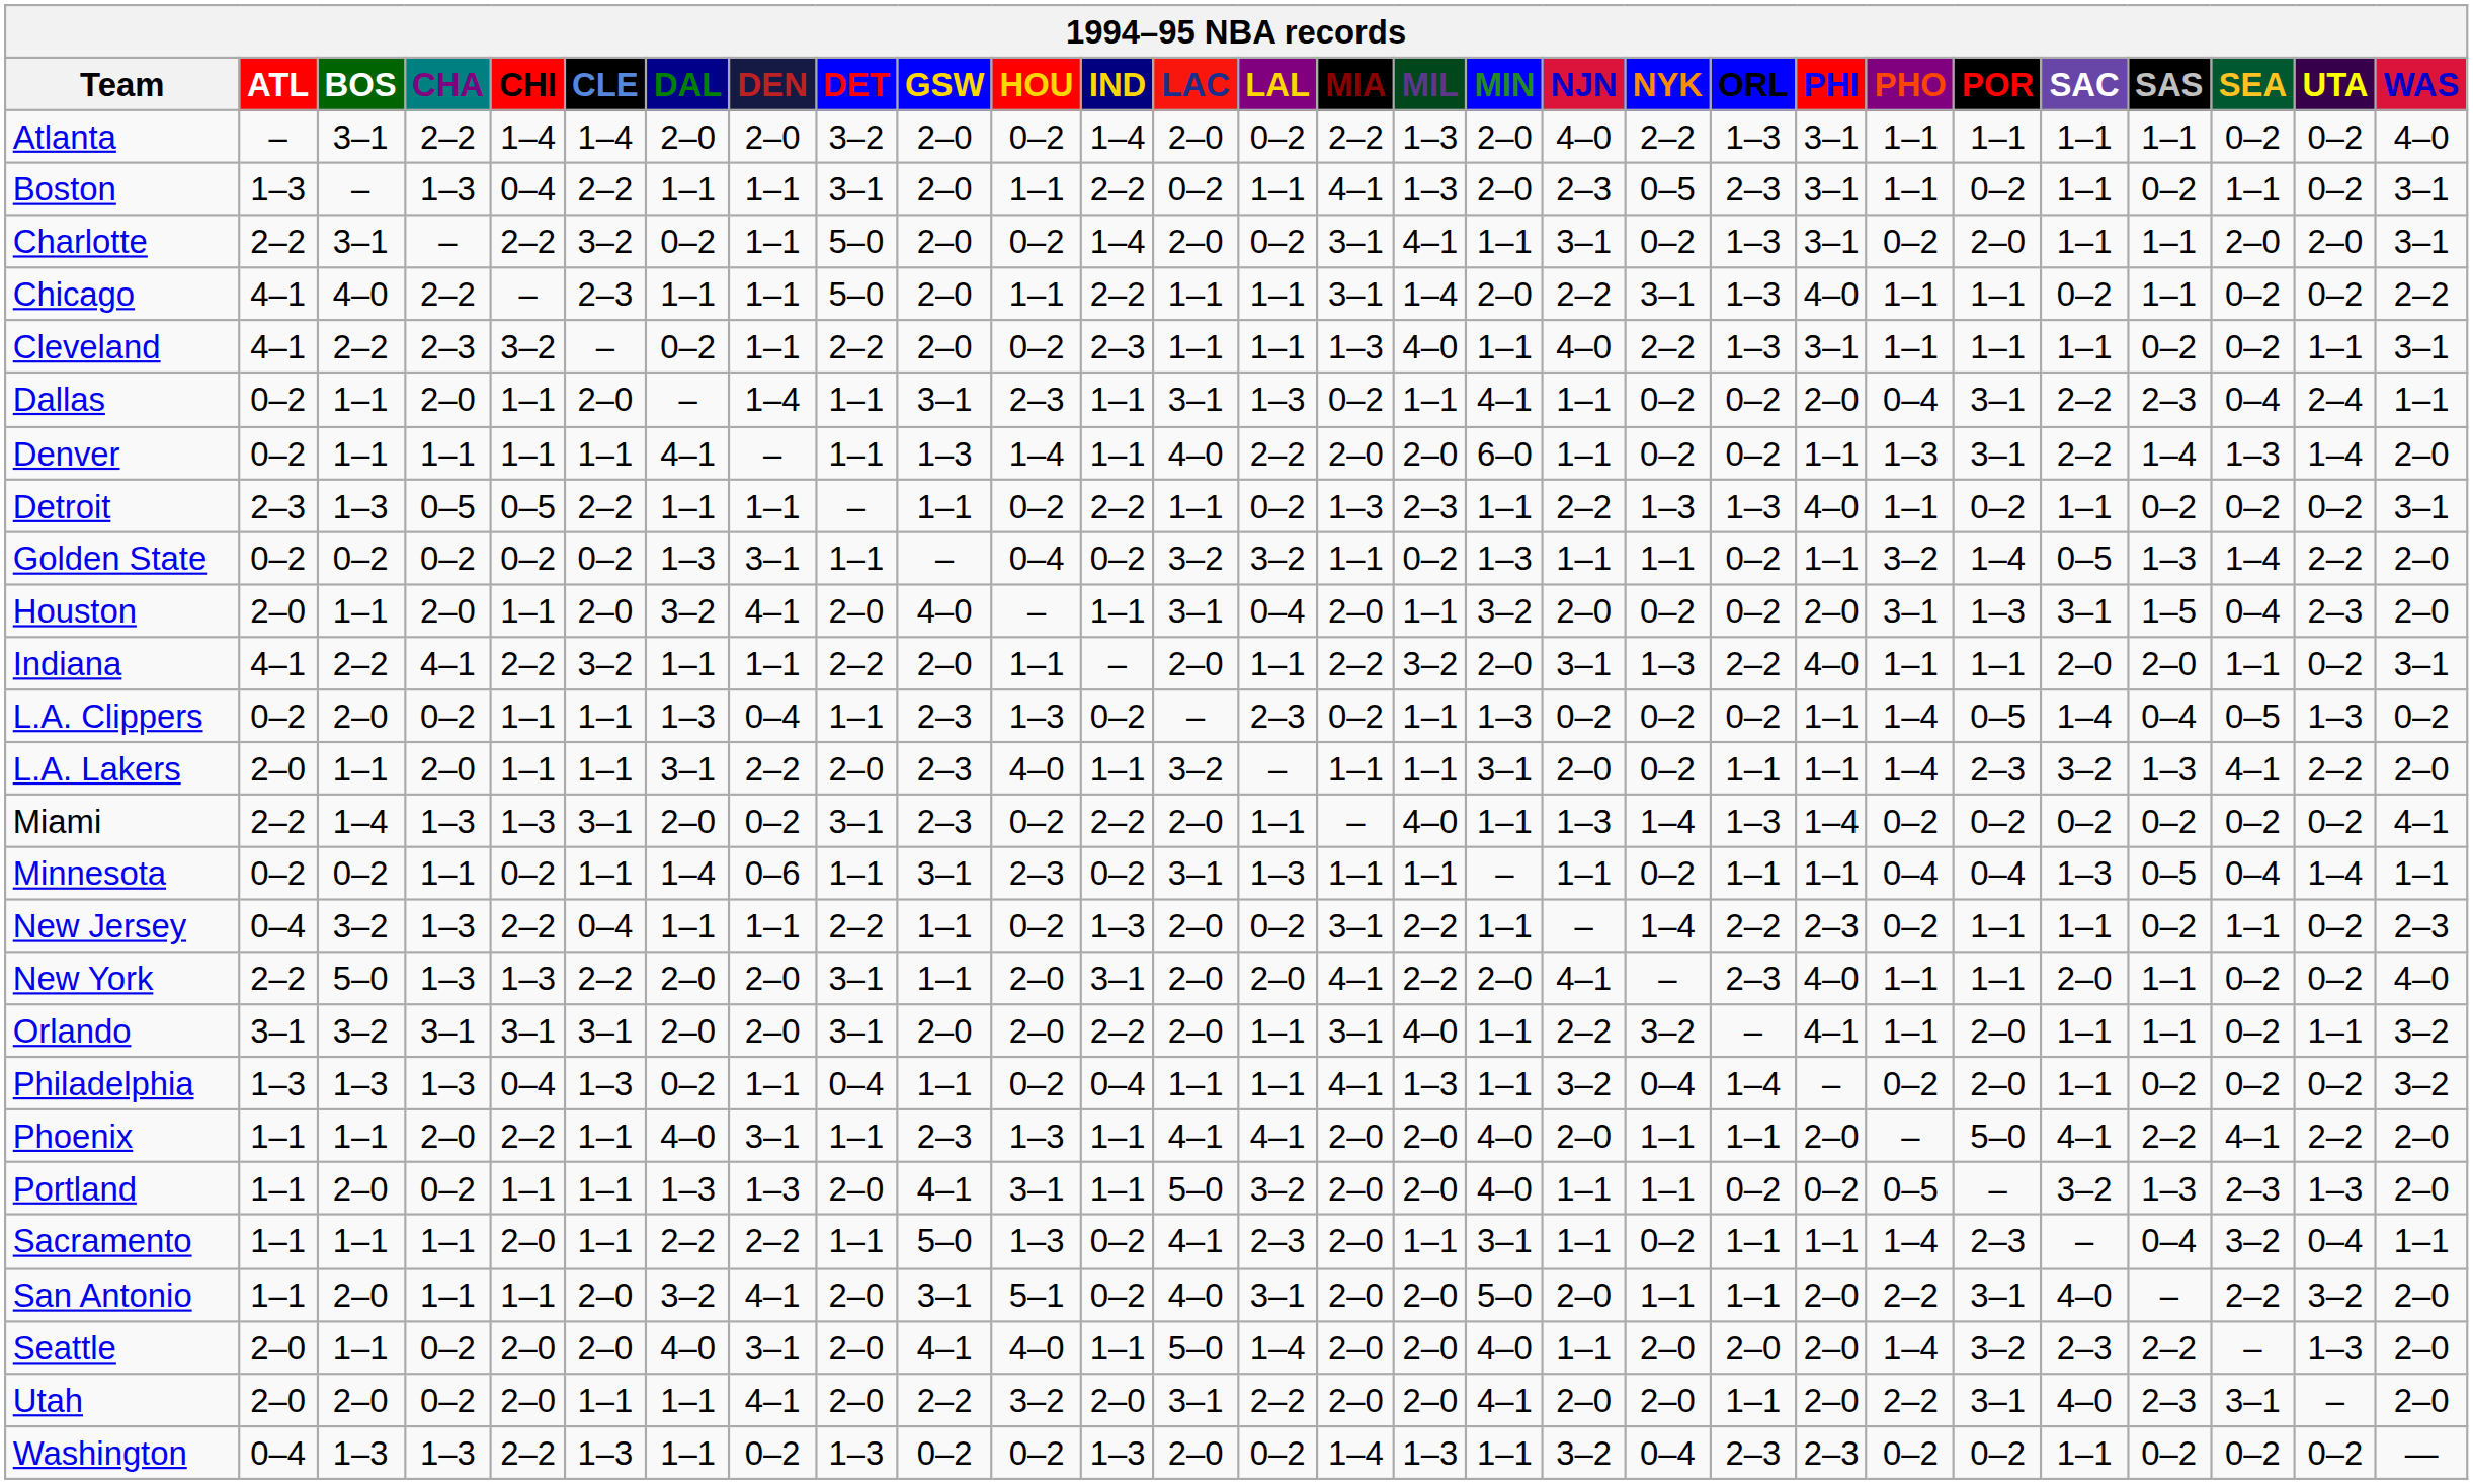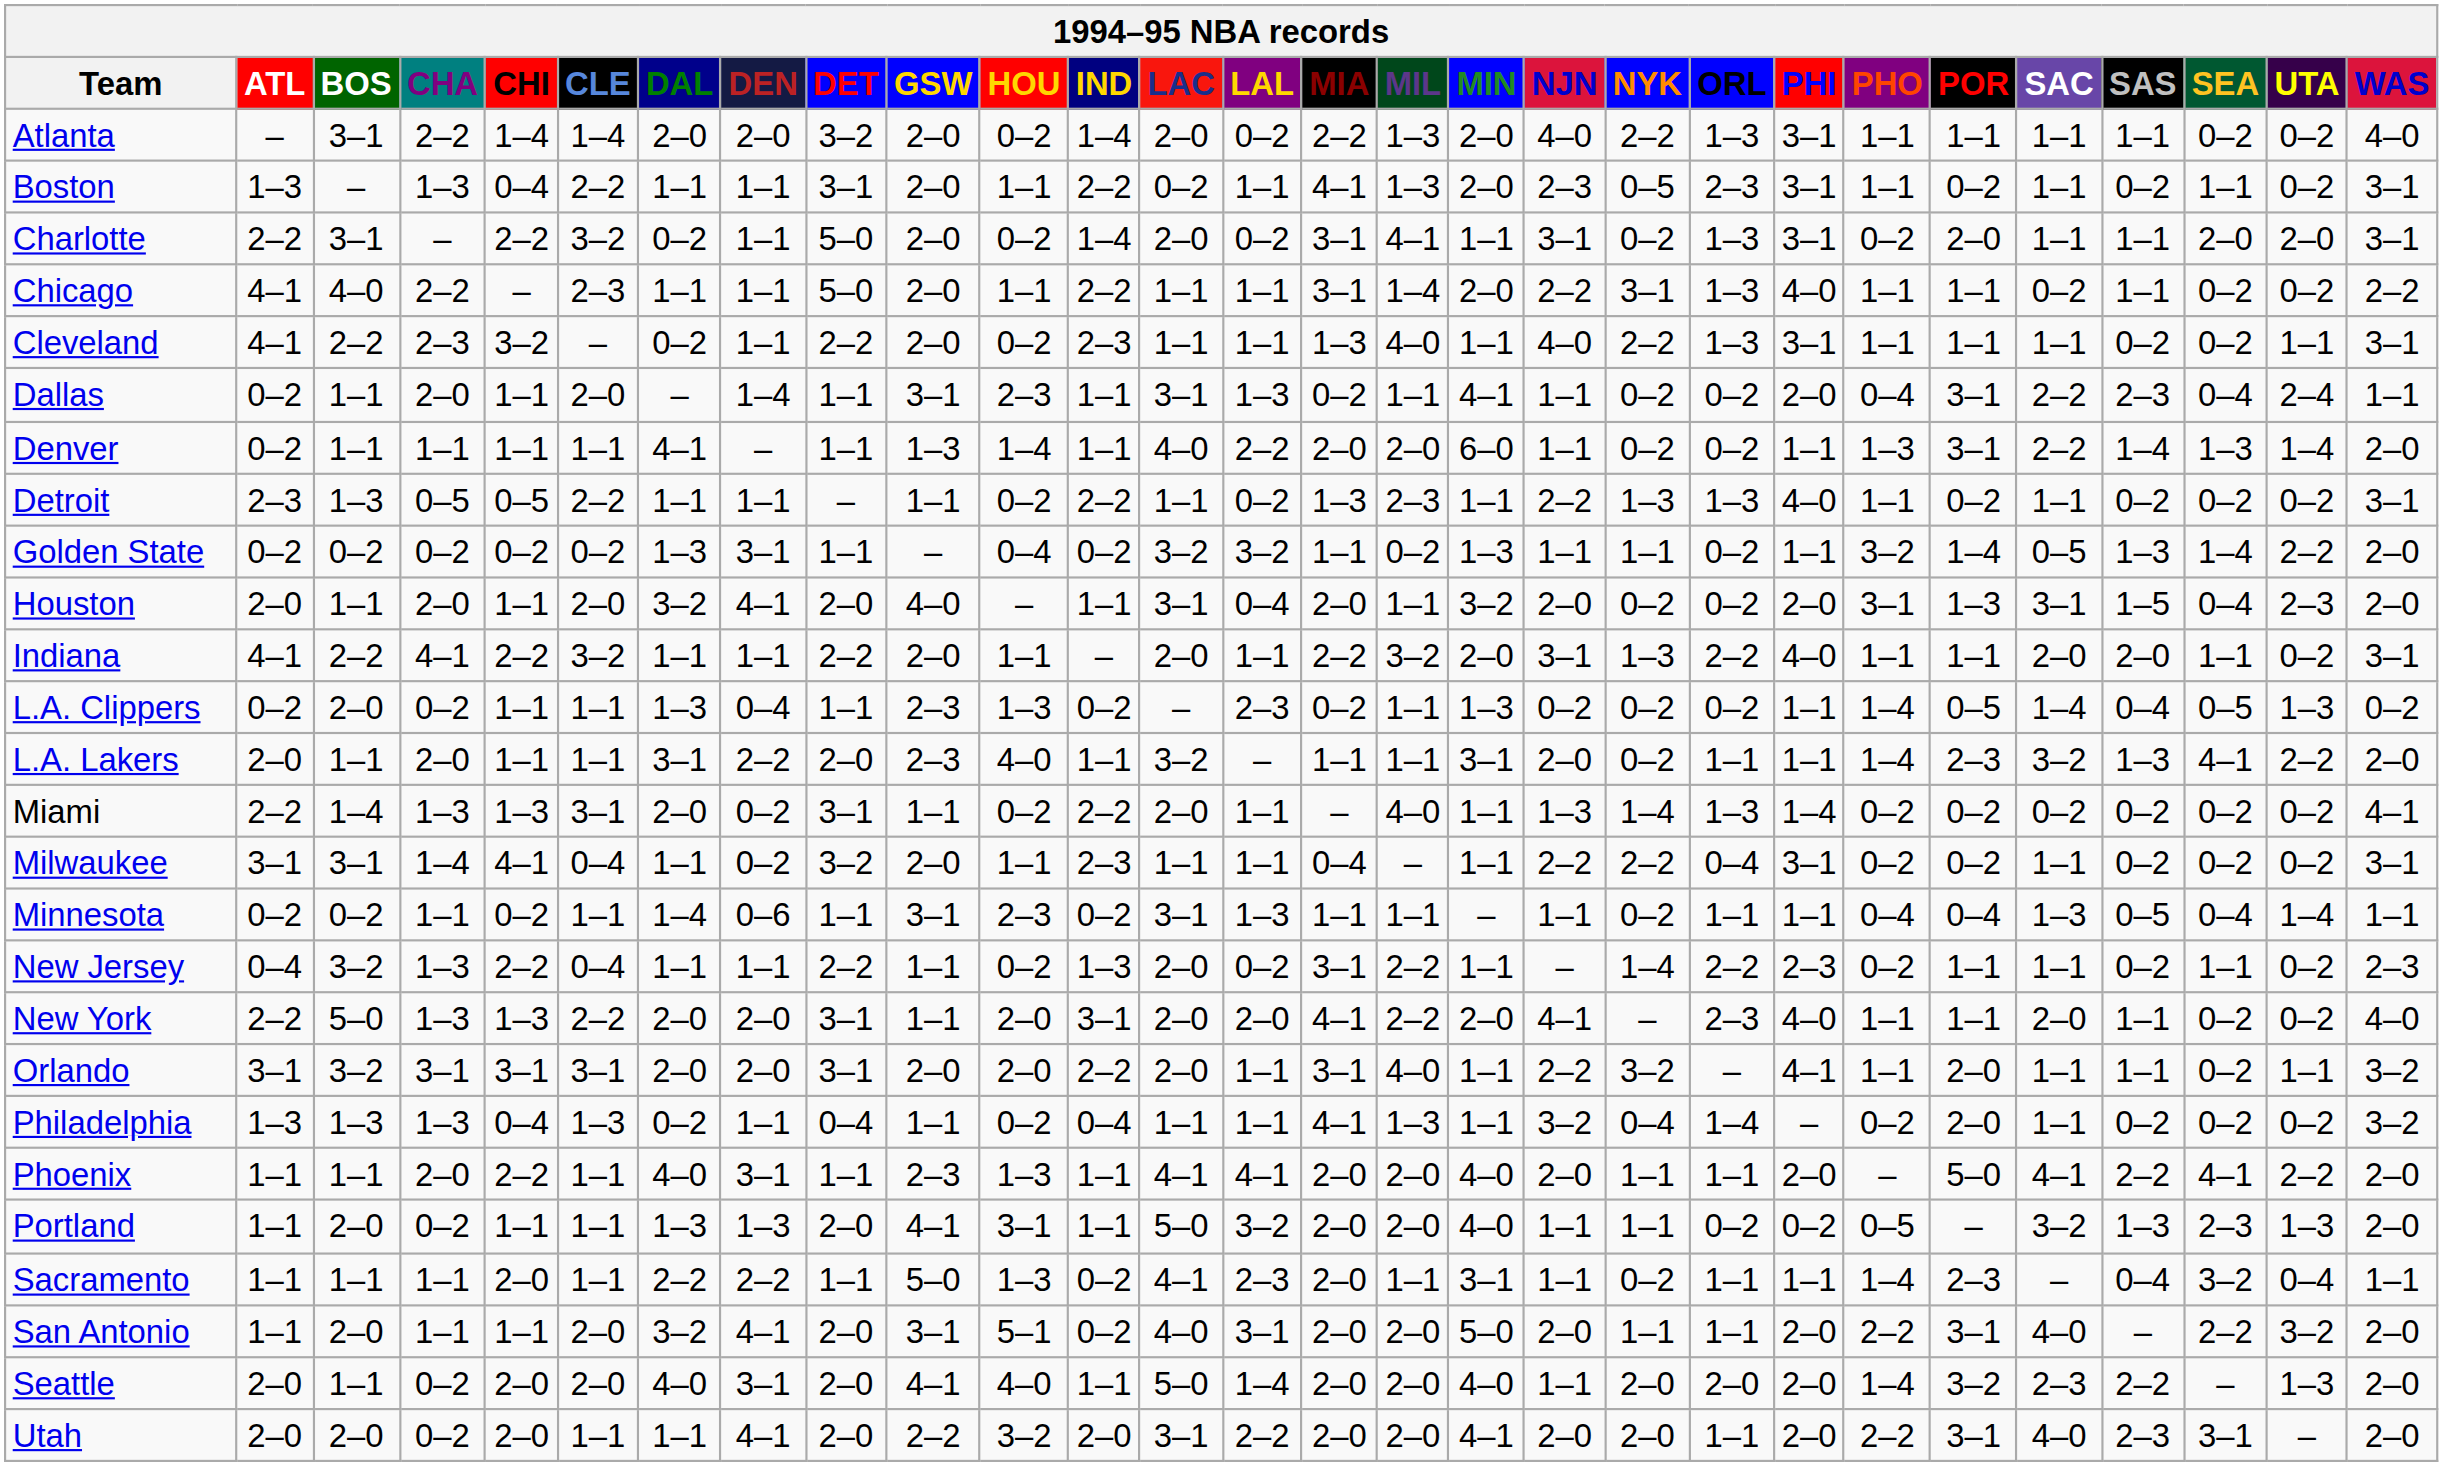Miami | GSW: 2–3 -> 1–1
+ row: Milwaukee | 3–1 | 3–1 | 1–4 | 4–1 | 0–4 | 1–1 | 0–2 | 3–2 | 2–0 | 1–1 | 2–3 | 1–1 | 1–1 | 0–4 | – | 1–1 | 2–2 | 2–2 | 0–4 | 3–1 | 0–2 | 0–2 | 1–1 | 0–2 | 0–2 | 0–2 | 3–1
- row: Washington | 0–4 | 1–3 | 1–3 | 2–2 | 1–3 | 1–1 | 0–2 | 1–3 | 0–2 | 0–2 | 1–3 | 2–0 | 0–2 | 1–4 | 1–3 | 1–1 | 3–2 | 0–4 | 2–3 | 2–3 | 0–2 | 0–2 | 1–1 | 0–2 | 0–2 | 0–2 | —
